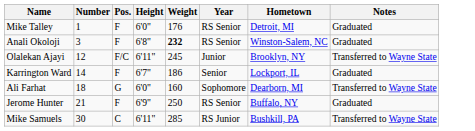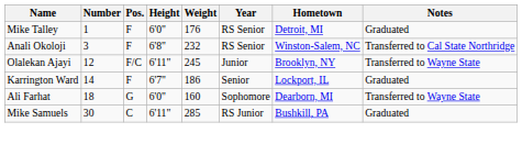Anali Okoloji | Weight: bold -> normal
Anali Okoloji | Notes: Graduated -> Transferred to Cal State Northridge
- row: Jerome Hunter | 21 | F | 6'9" | 250 | RS Senior | Buffalo, NY | Graduated
Mike Samuels | Notes: Transferred to Wayne State -> Graduated
